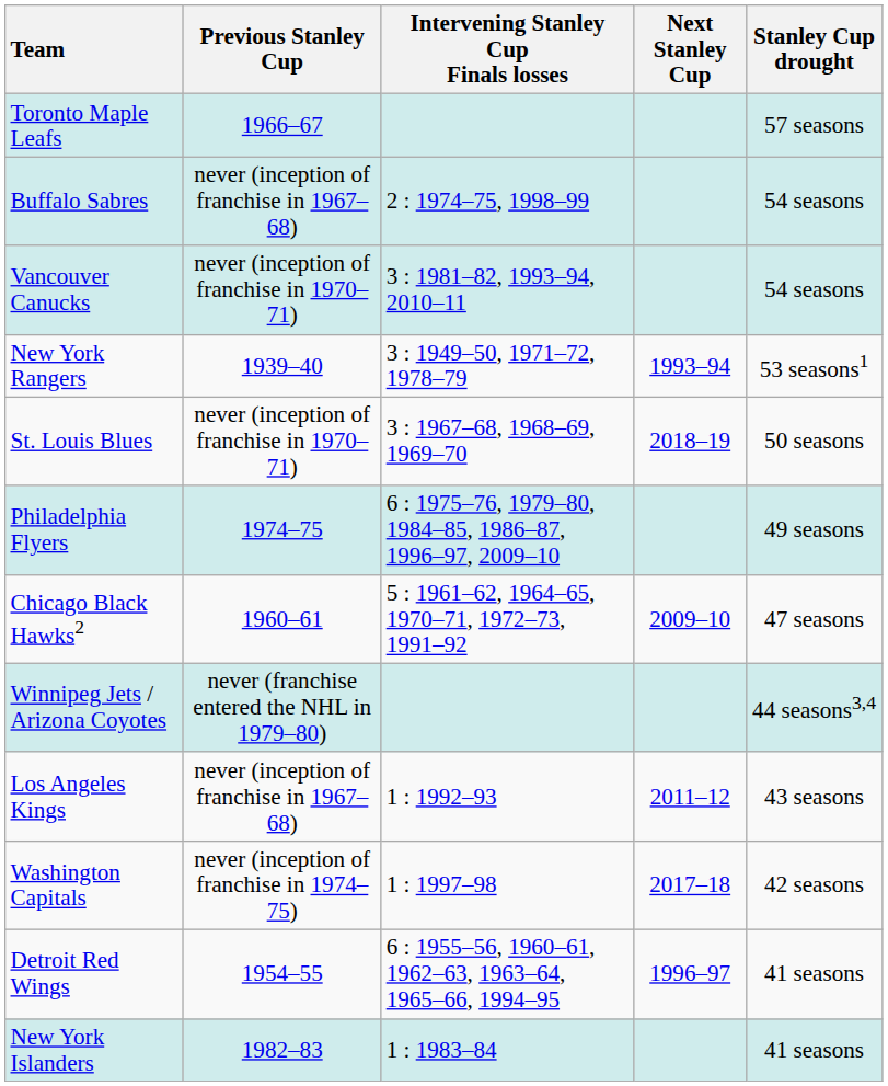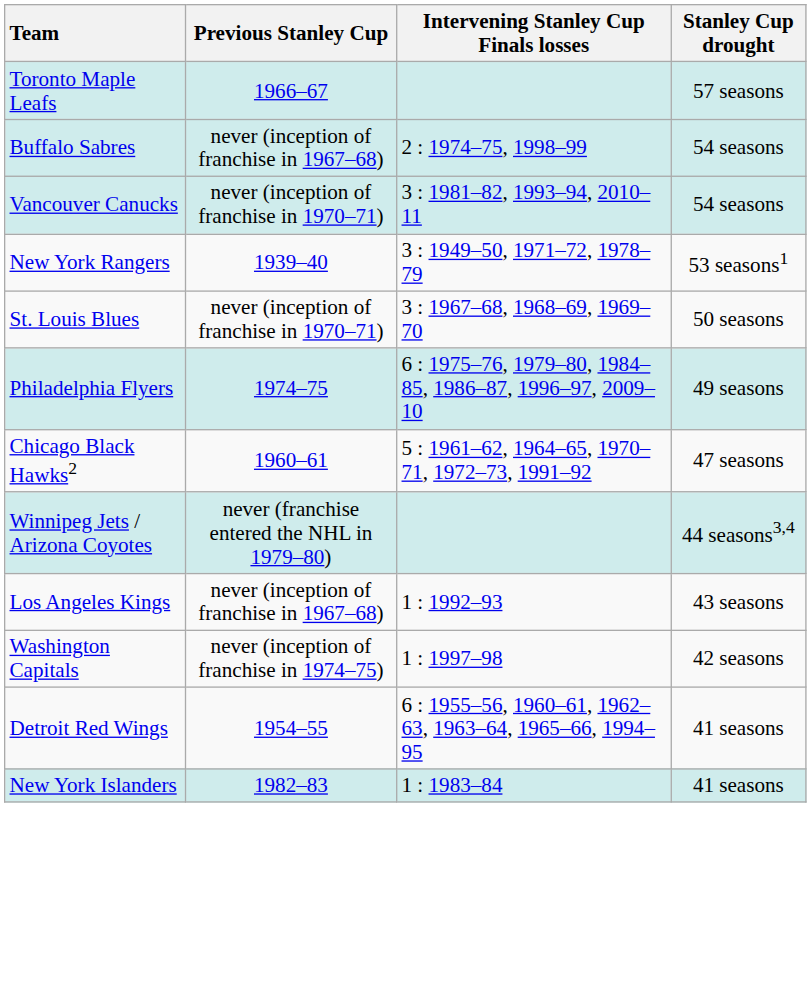- column: Next Stanley Cup | 1993–94 | 2018–19 | 2009–10 | 2011–12 | 2017–18 | 1996–97
